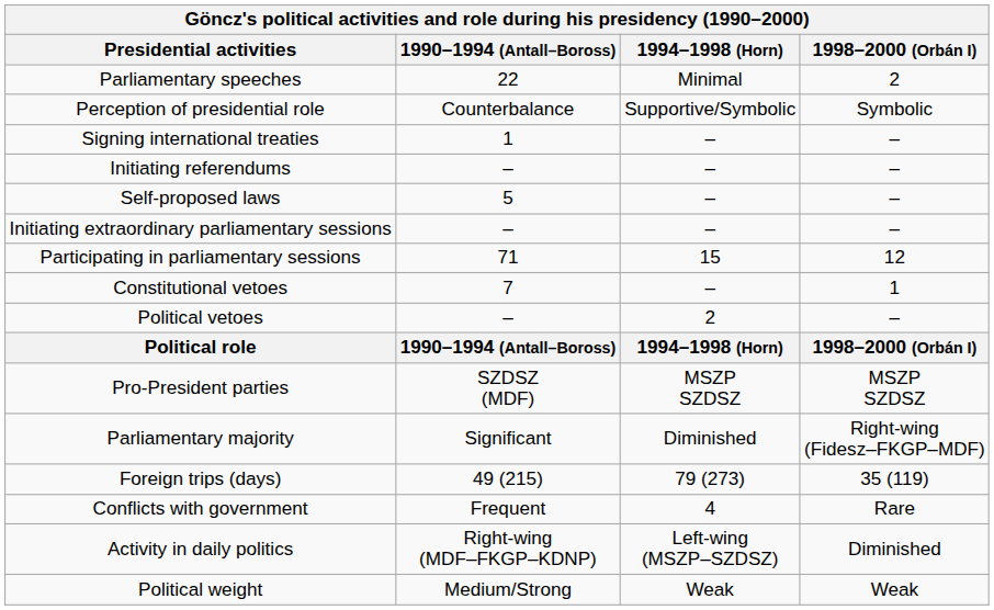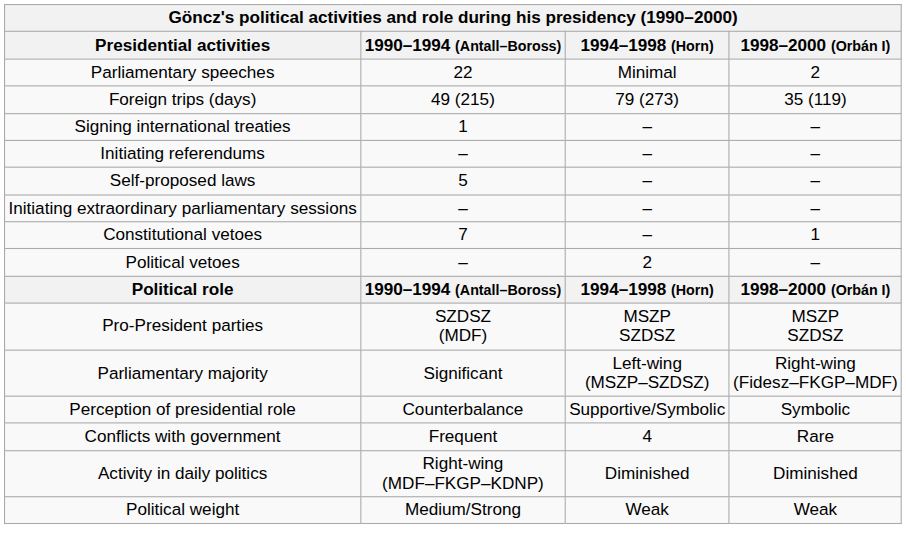rows swapped: Foreign trips (days) <-> Perception of presidential role
- row: Participating in parliamentary sessions | 71 | 15 | 12
Parliamentary majority | 1994–1998 (Horn): Diminished -> Left-wing (MSZP–SZDSZ)
Activity in daily politics | 1994–1998 (Horn): Left-wing (MSZP–SZDSZ) -> Diminished
